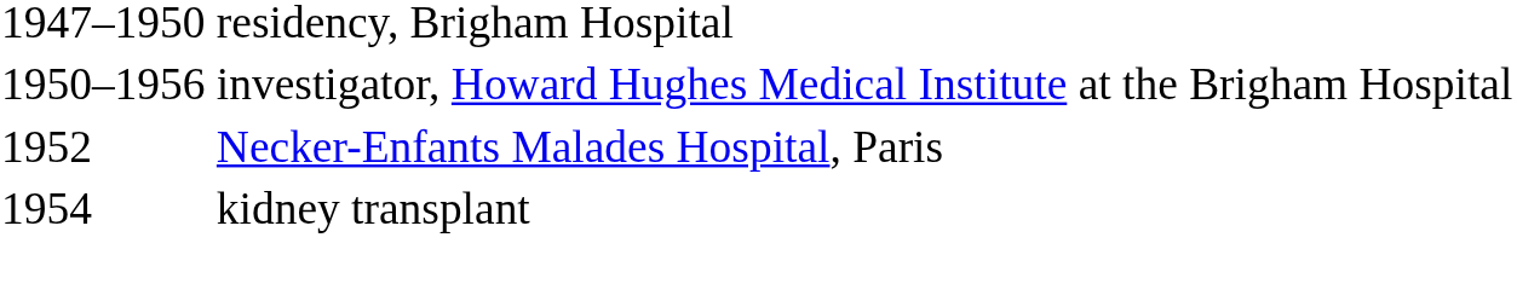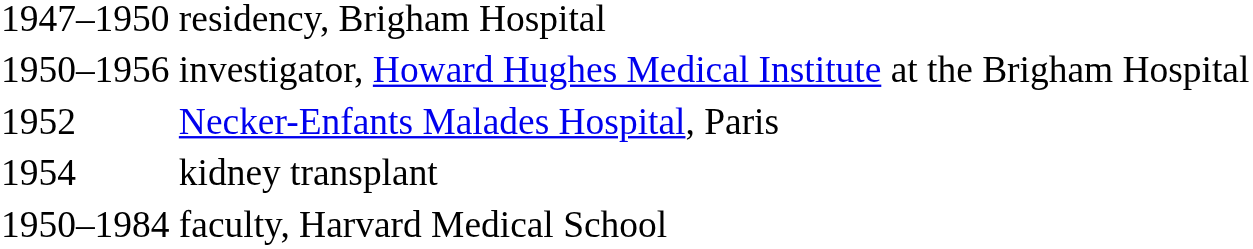+ row: 1950–1984 | faculty, Harvard Medical School
